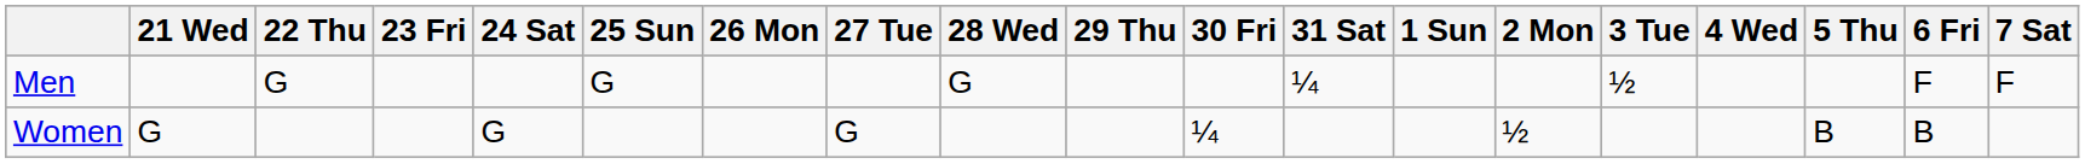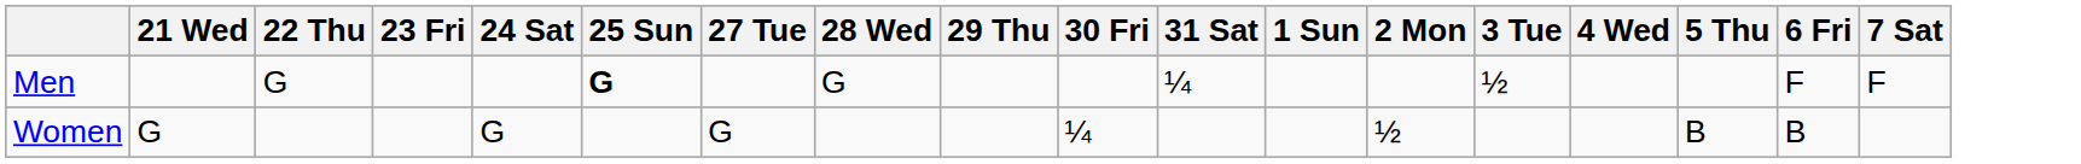- column: 26 Mon
Men | 25 Sun: normal -> bold
